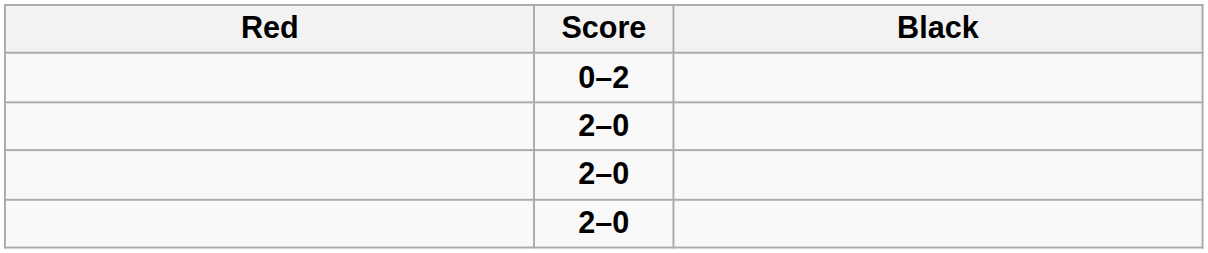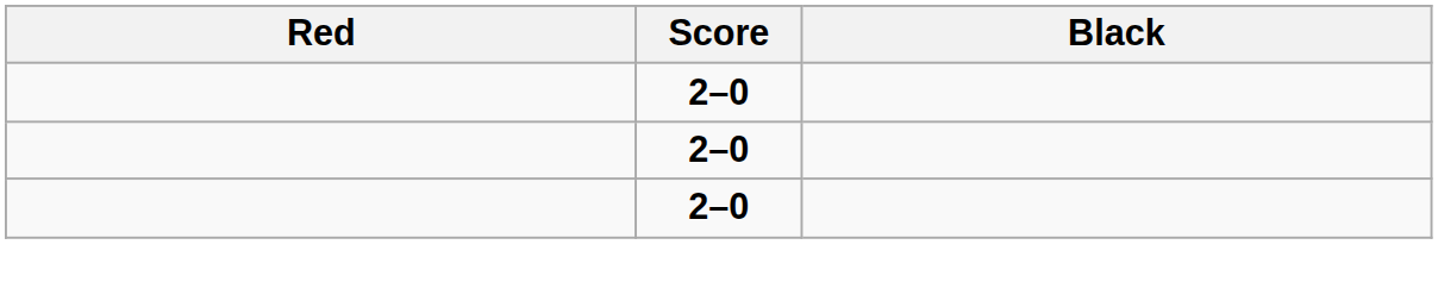- row: 0–2
